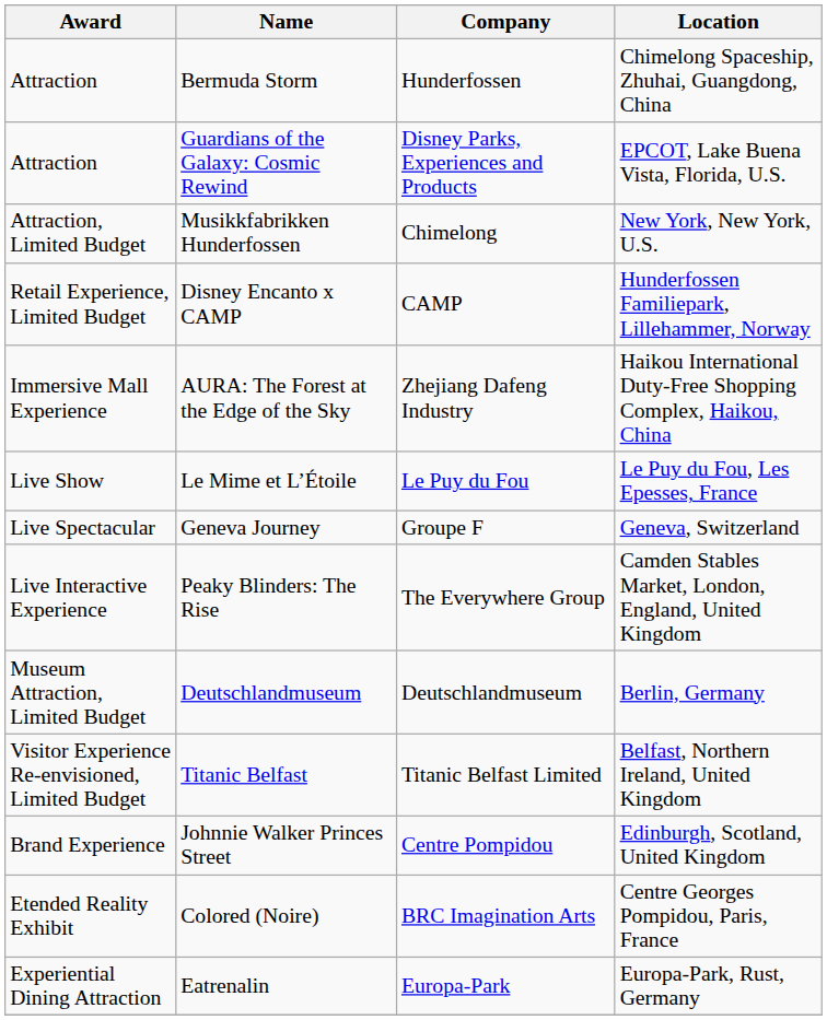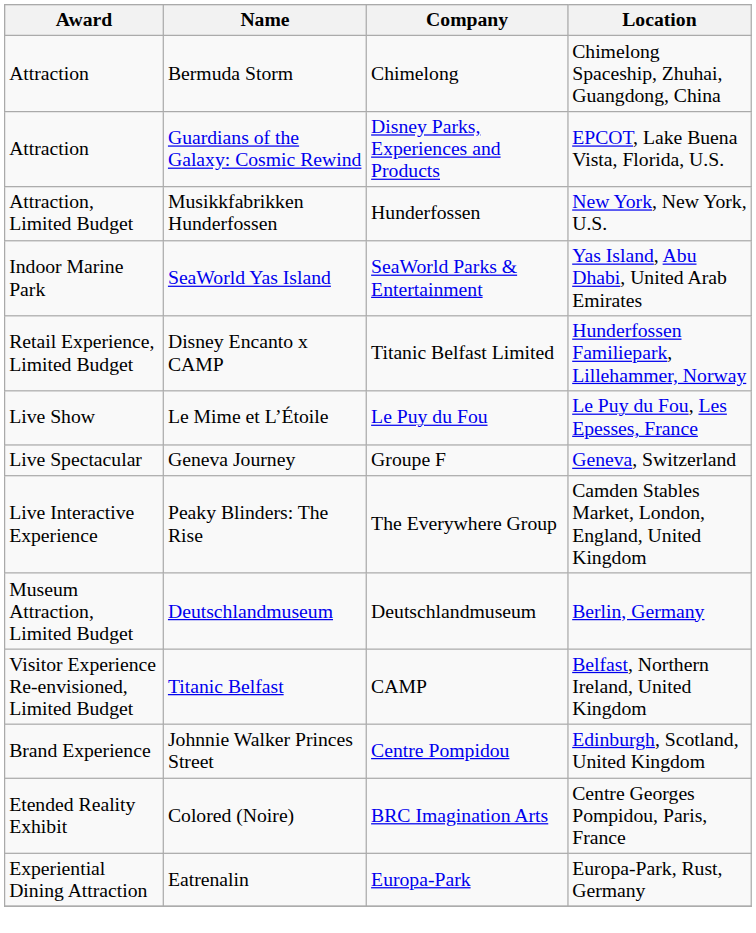Bermuda Storm | Company: Hunderfossen -> Chimelong
Musikkfabrikken Hunderfossen | Company: Chimelong -> Hunderfossen
+ row: Indoor Marine Park | SeaWorld Yas Island | SeaWorld Parks & Entertainment | Yas Island, Abu Dhabi, United Arab Emirates
Disney Encanto x CAMP | Company: CAMP -> Titanic Belfast Limited
- row: Immersive Mall Experience | AURA: The Forest at the Edge of the Sky | Zhejiang Dafeng Industry | Haikou International Duty-Free Shopping Complex, Haikou, China
Titanic Belfast | Company: Titanic Belfast Limited -> CAMP
